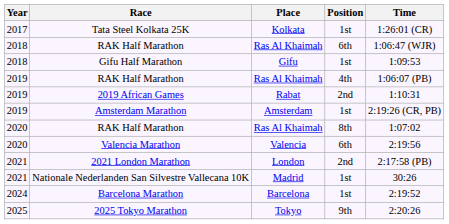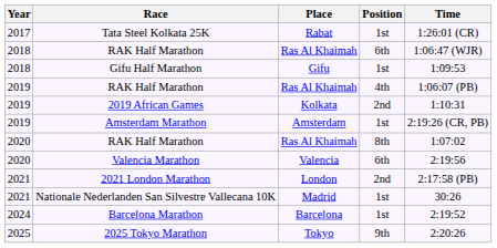Tata Steel Kolkata 25K | Place: Kolkata -> Rabat
2019 African Games | Place: Rabat -> Kolkata
